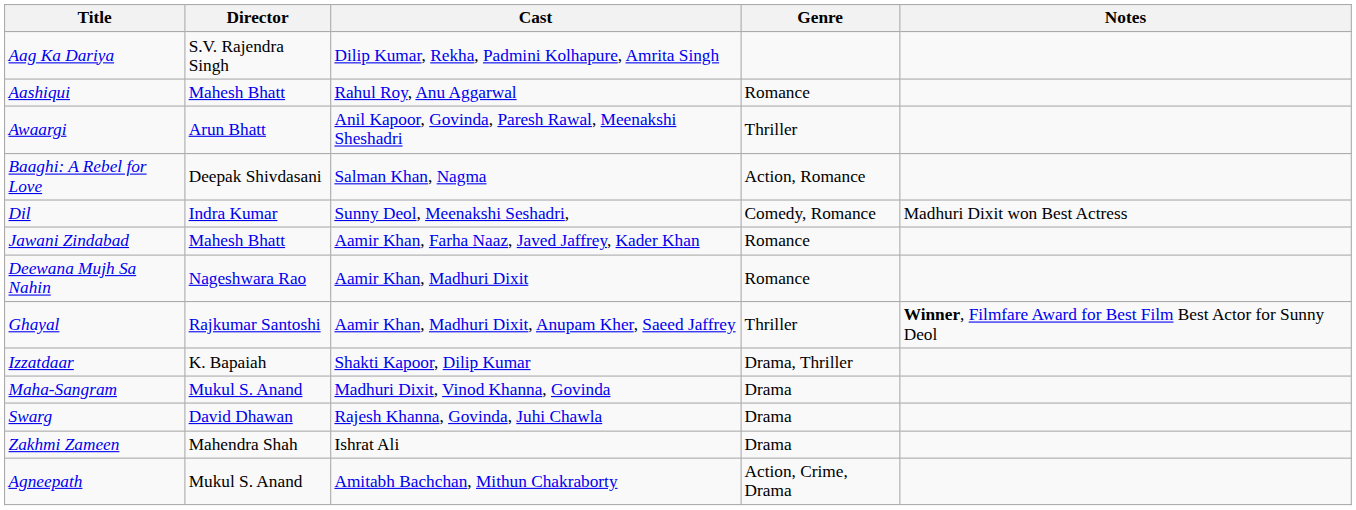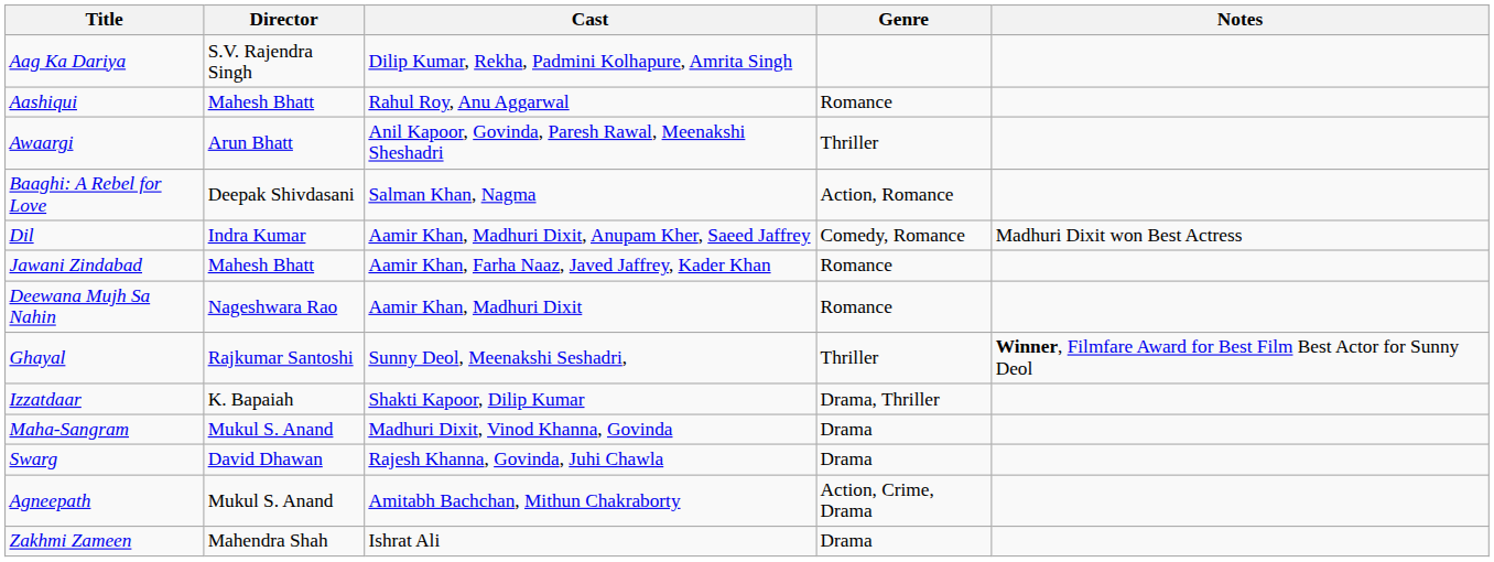Dil | Cast: Sunny Deol, Meenakshi Seshadri, -> Aamir Khan, Madhuri Dixit, Anupam Kher, Saeed Jaffrey
Ghayal | Cast: Aamir Khan, Madhuri Dixit, Anupam Kher, Saeed Jaffrey -> Sunny Deol, Meenakshi Seshadri,
rows swapped: Zakhmi Zameen <-> Agneepath
